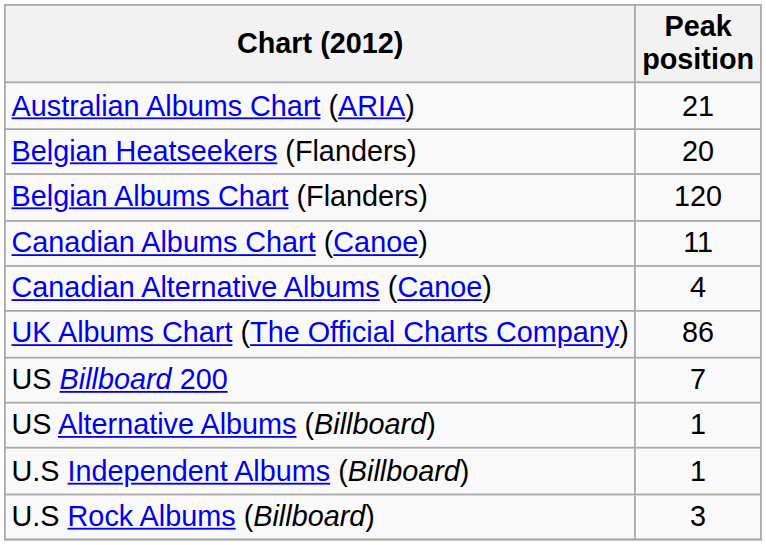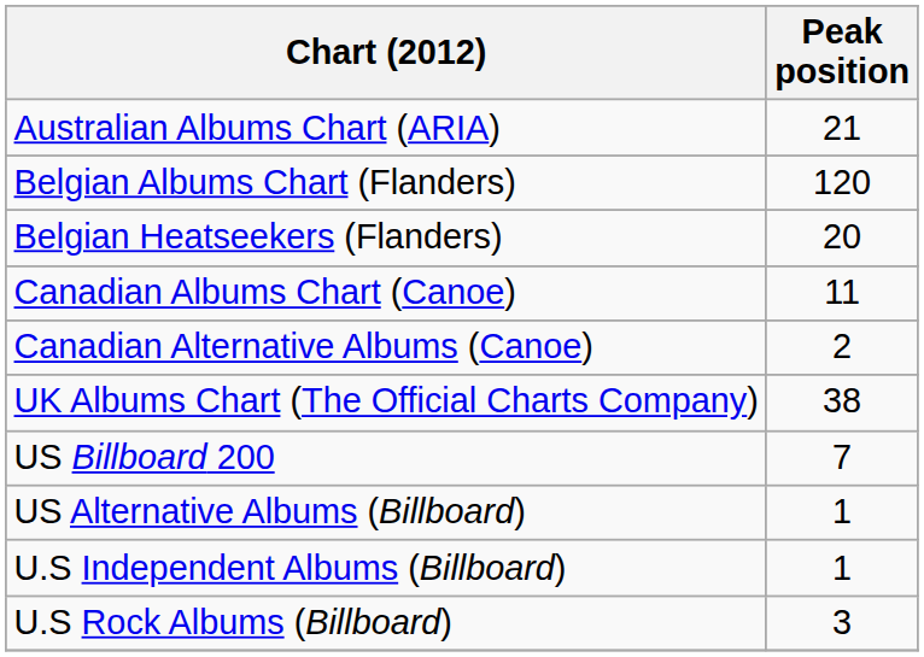rows swapped: Belgian Albums Chart (Flanders) <-> Belgian Heatseekers (Flanders)
Canadian Alternative Albums (Canoe) | Peak position: 4 -> 2
UK Albums Chart (The Official Charts Company) | Peak position: 86 -> 38
